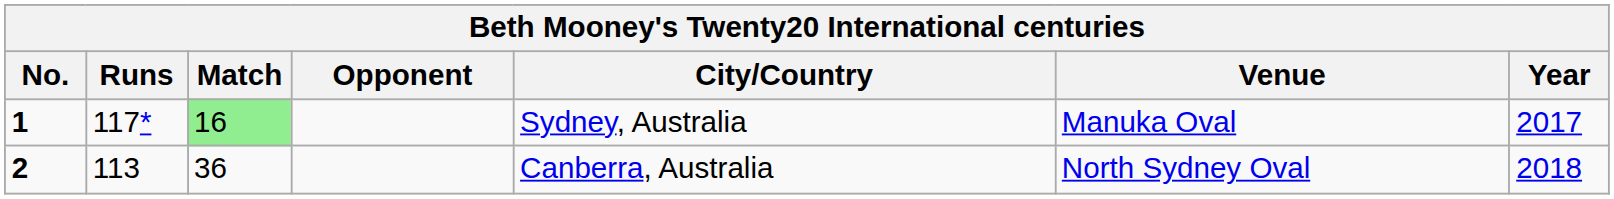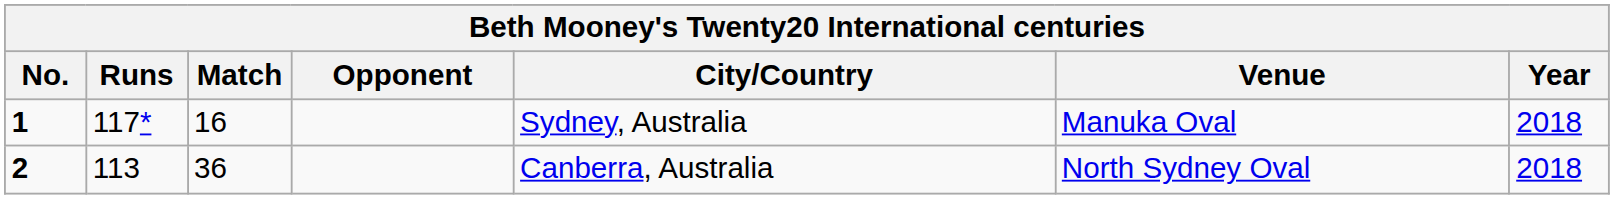1 | Match: lightgreen background -> no background
1 | Year: 2017 -> 2018
